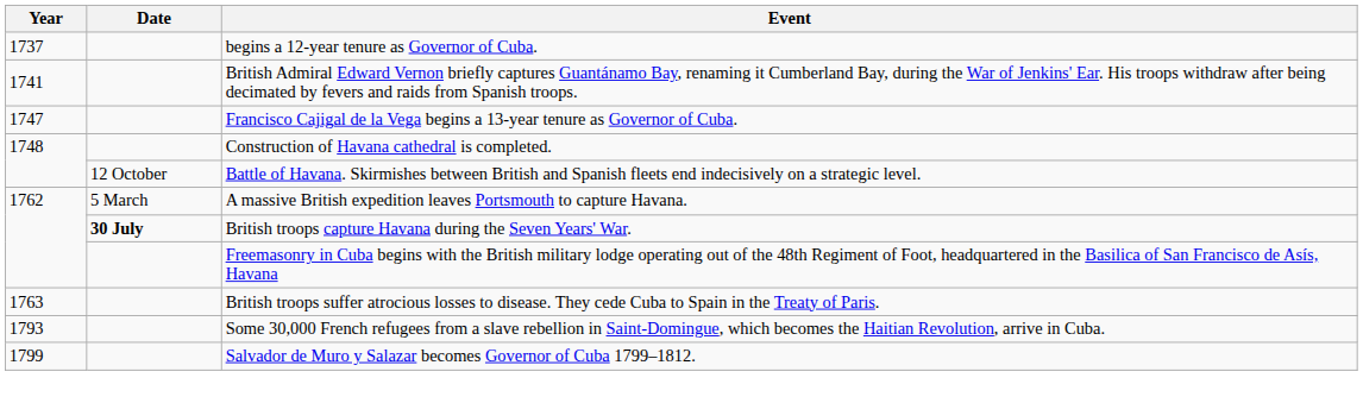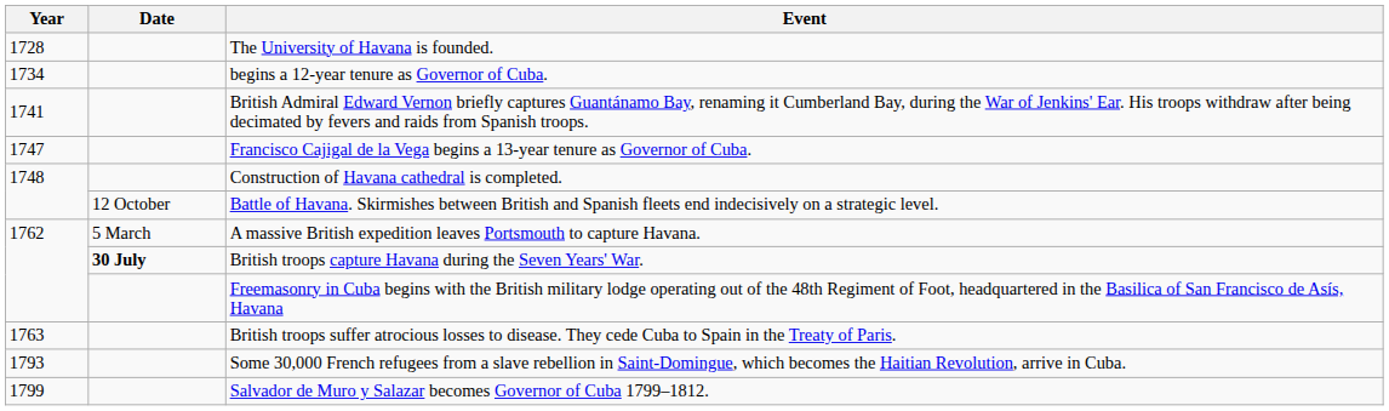+ row: 1728 | The University of Havana is founded.
begins a 12-year tenure as Governor of Cuba. | Year: 1737 -> 1734
